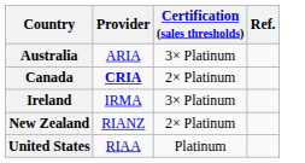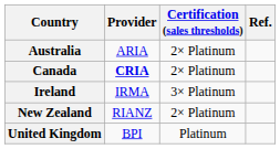Australia | Certification (sales thresholds): 3× Platinum -> 2× Platinum
+ row: United Kingdom | BPI | Platinum
- row: United States | RIAA | Platinum
